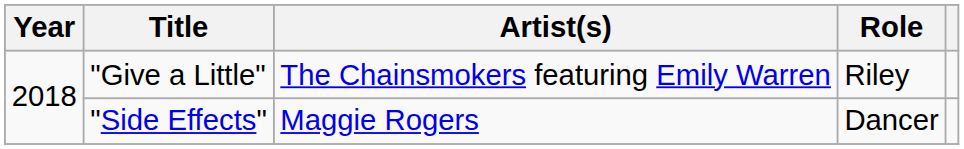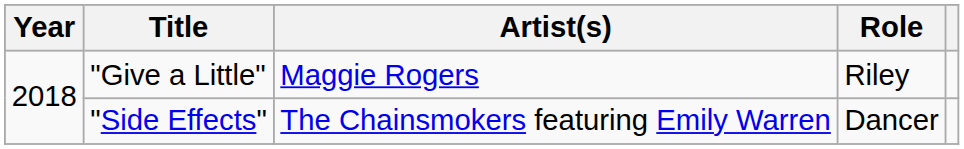"Give a Little" | Artist(s): The Chainsmokers featuring Emily Warren -> Maggie Rogers
"Side Effects" | Artist(s): Maggie Rogers -> The Chainsmokers featuring Emily Warren
